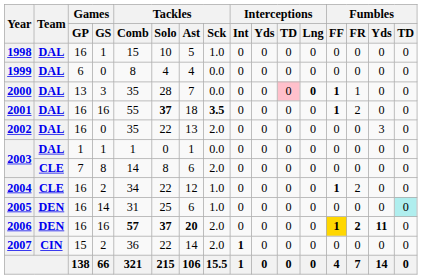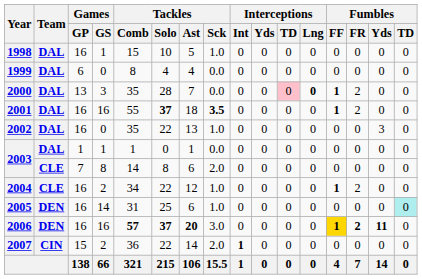2000 | Fumbles / FR: 1 -> 2
2002 | Tackles / Sck: 2.0 -> 1.0
2006 | Tackles / Sck: 2.0 -> 3.0
